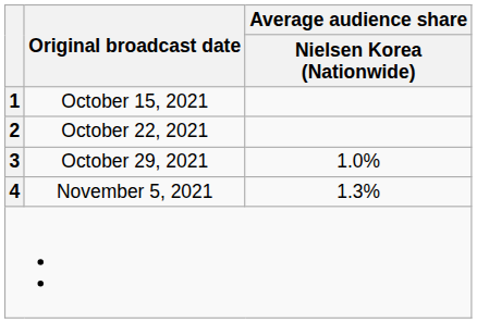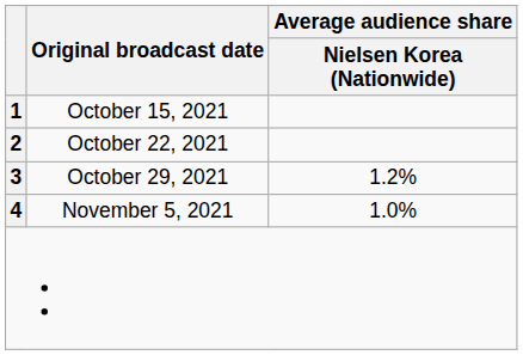October 29, 2021 | Average audience share / Nielsen Korea (Nationwide): 1.0% -> 1.2%
November 5, 2021 | Average audience share / Nielsen Korea (Nationwide): 1.3% -> 1.0%
